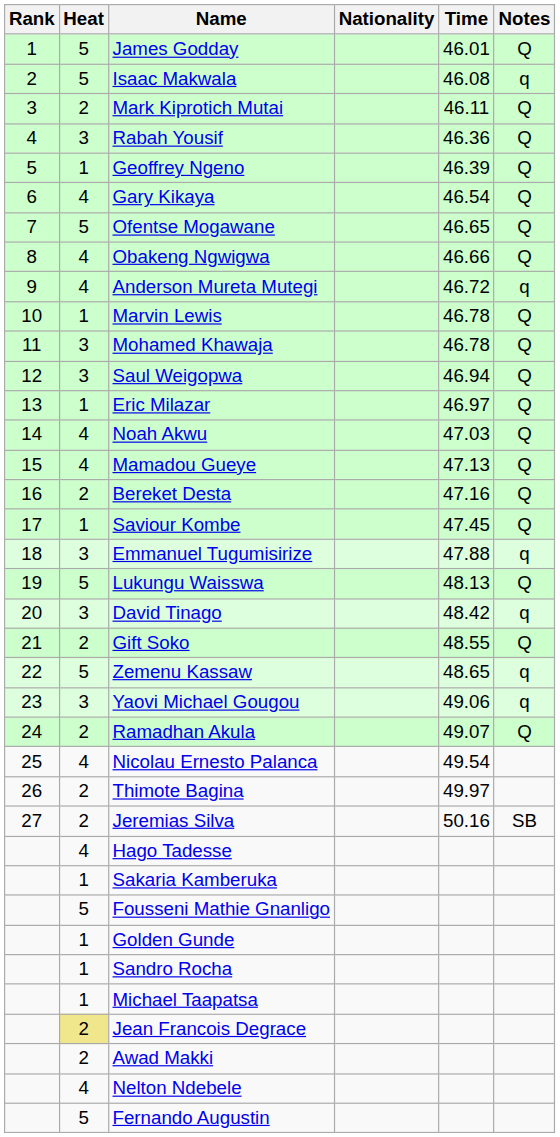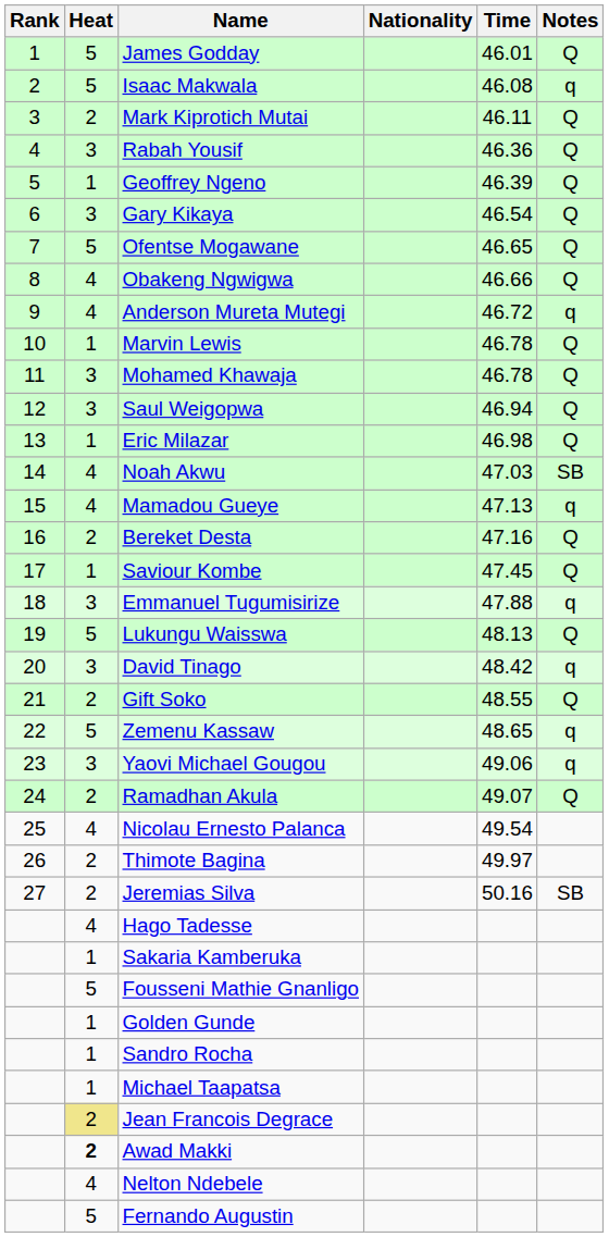Gary Kikaya | Heat: 4 -> 3
Eric Milazar | Time: 46.97 -> 46.98
Noah Akwu | Notes: Q -> SB
Mamadou Gueye | Notes: Q -> q
Awad Makki | Heat: normal -> bold
